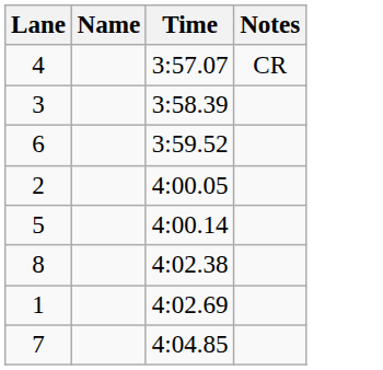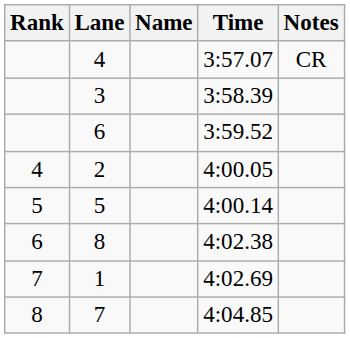+ column: Rank | 4 | 5 | 6 | 7 | 8
